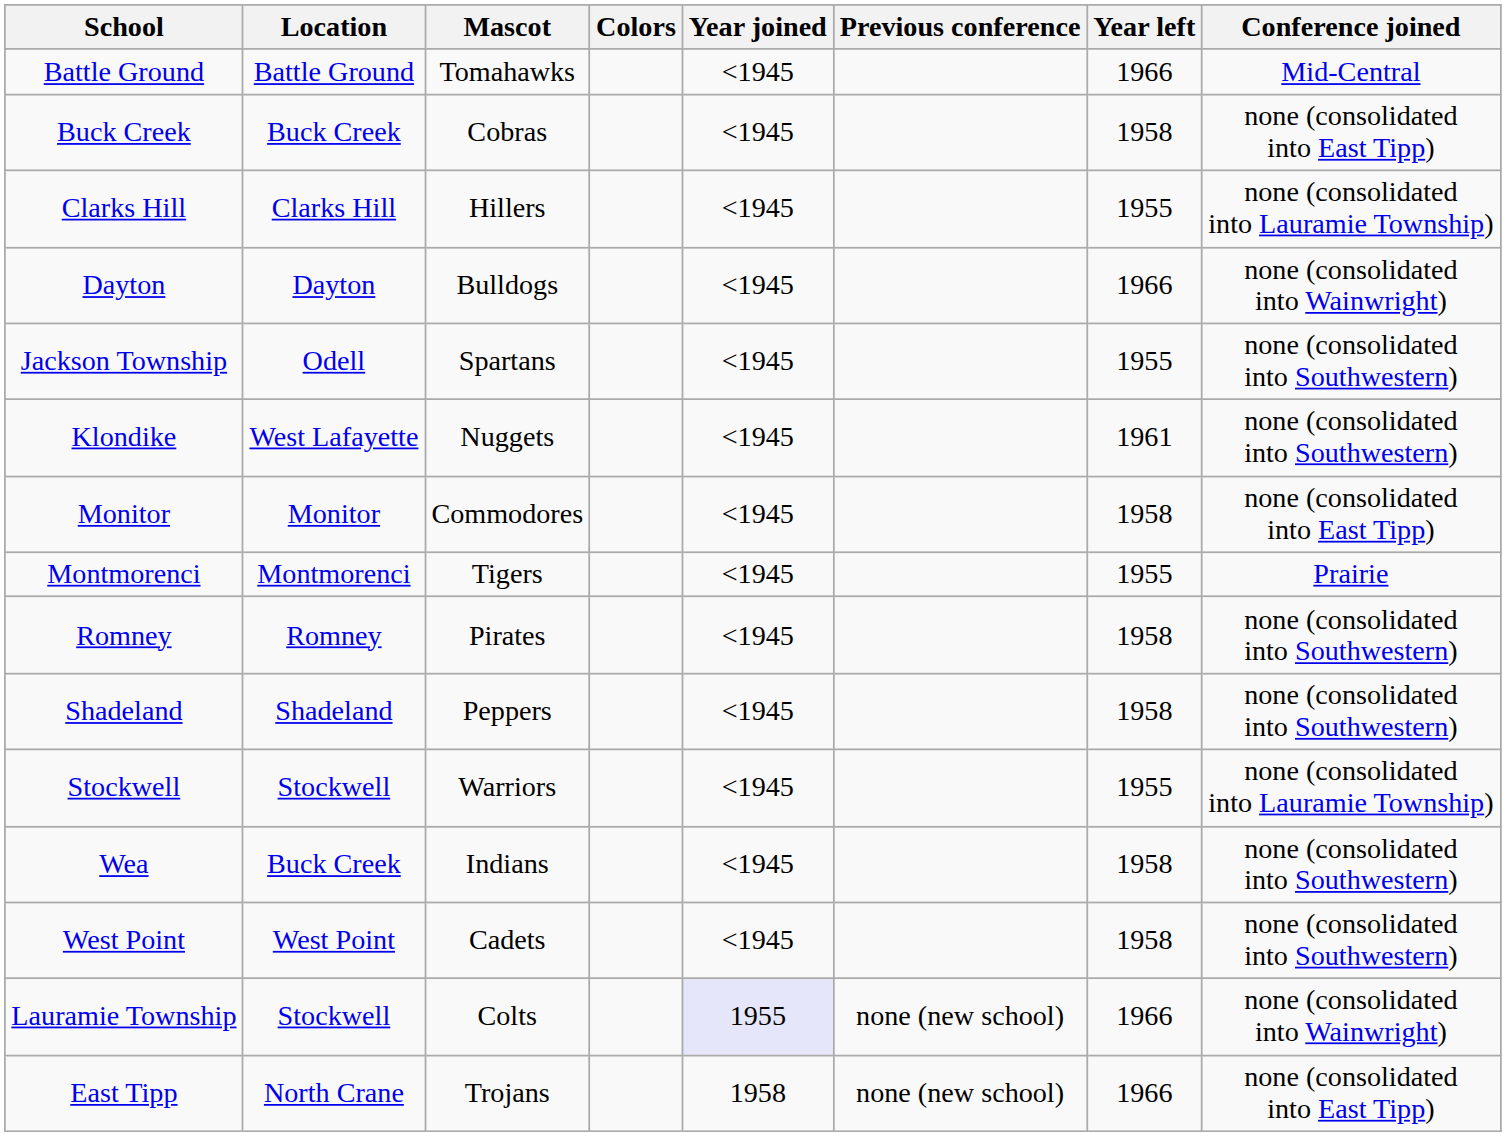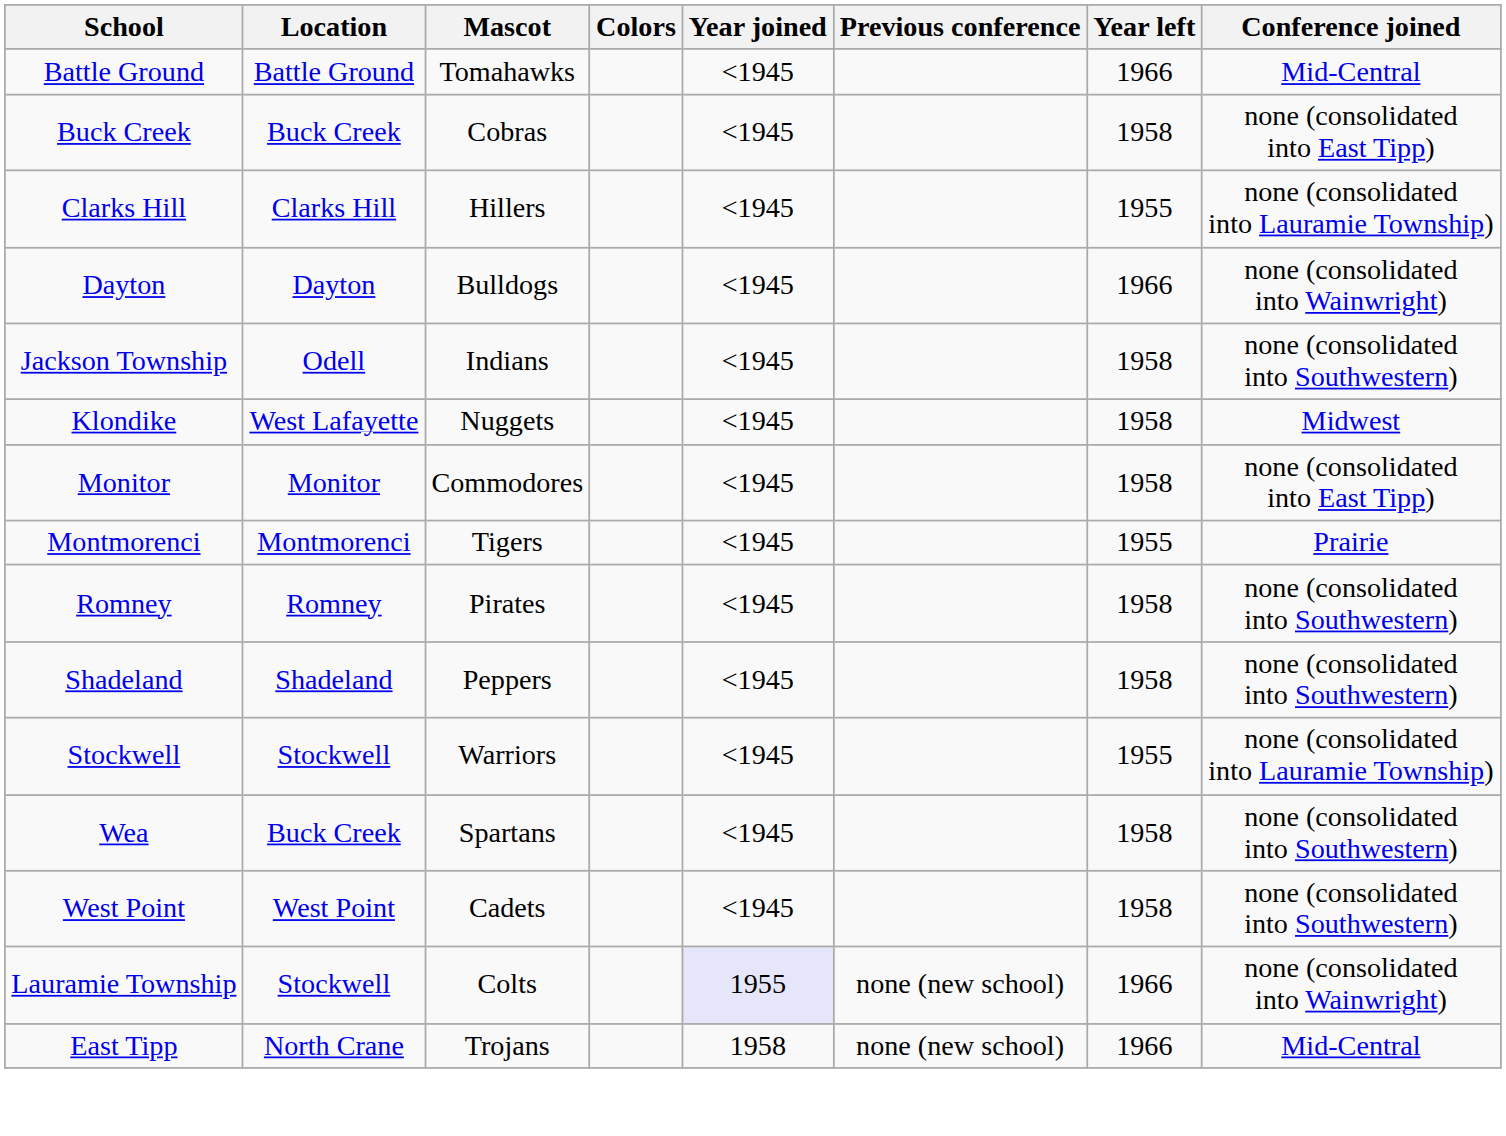Jackson Township | Mascot: Spartans -> Indians
Jackson Township | Year left: 1955 -> 1958
Klondike | Year left: 1961 -> 1958
Klondike | Conference joined: none (consolidated into Southwestern) -> Midwest
Wea | Mascot: Indians -> Spartans
East Tipp | Conference joined: none (consolidated into East Tipp) -> Mid-Central
